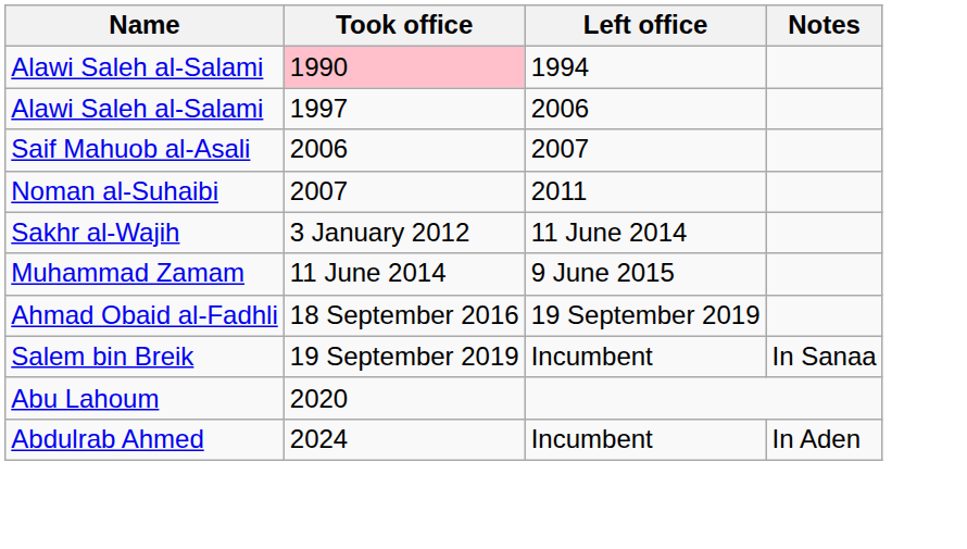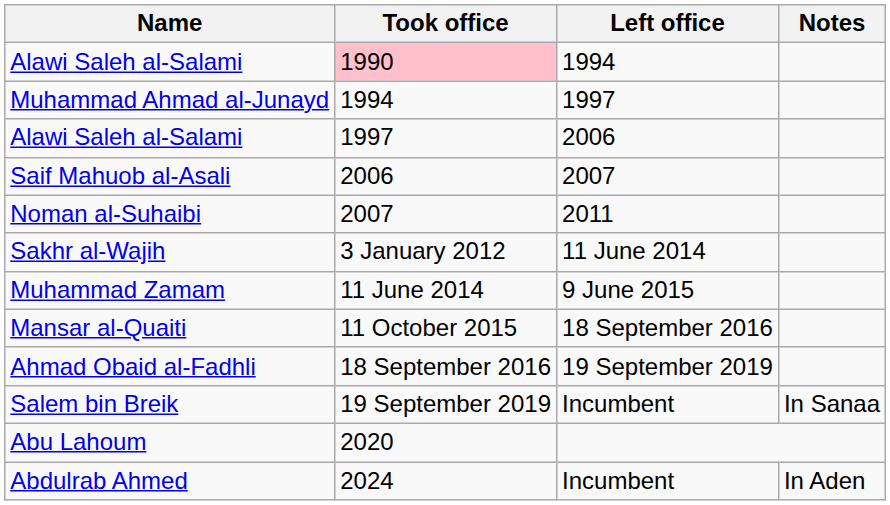+ row: Muhammad Ahmad al-Junayd | 1994 | 1997
+ row: Mansar al-Quaiti | 11 October 2015 | 18 September 2016
